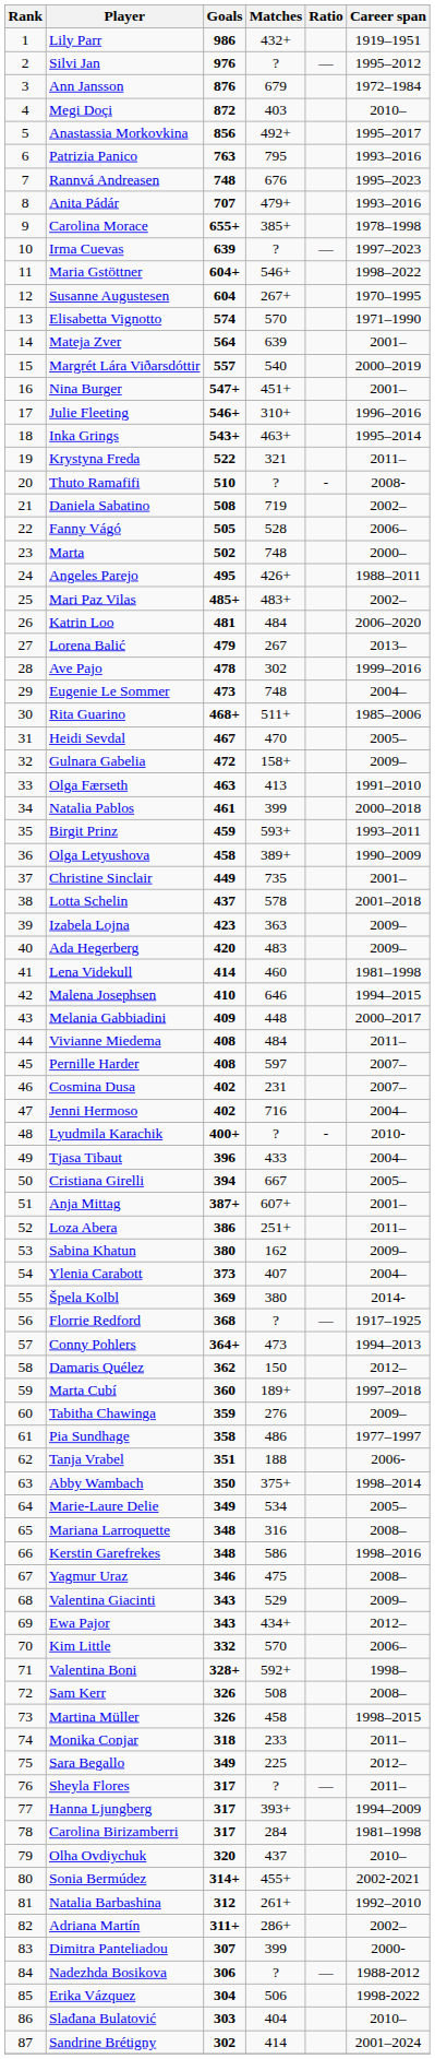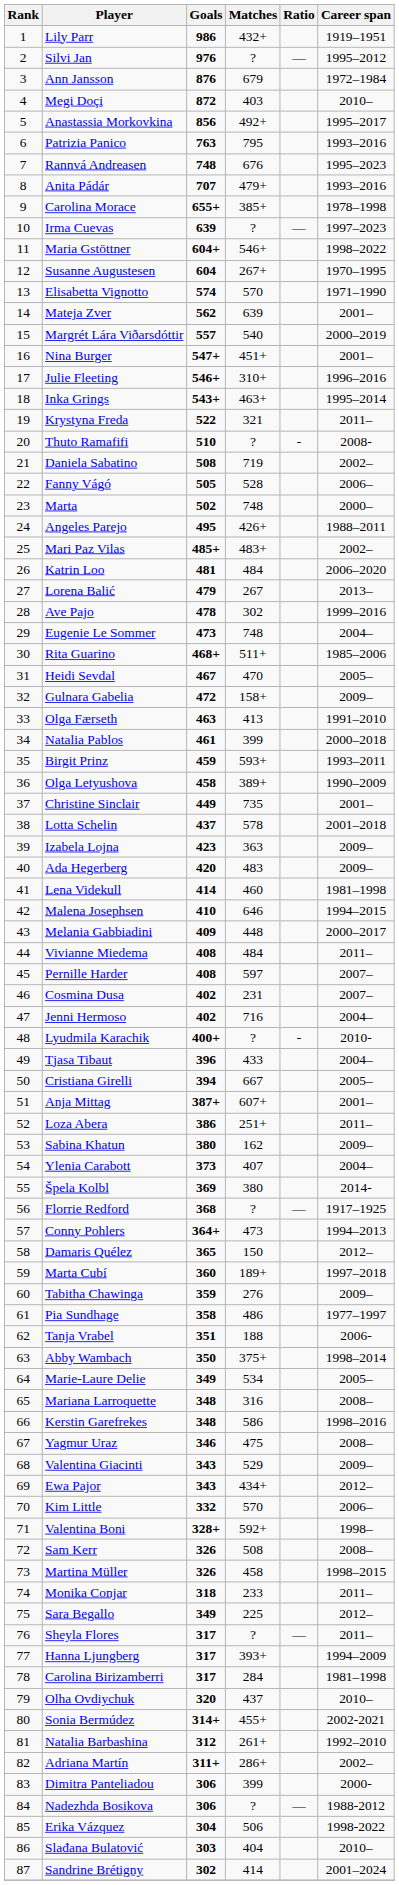Mateja Zver | Goals: 564 -> 562
Damaris Quélez | Goals: 362 -> 365
Dimitra Panteliadou | Goals: 307 -> 306
